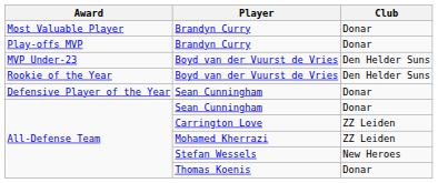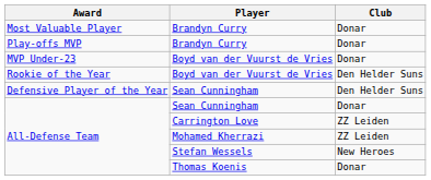MVP Under-23 / Boyd van der Vuurst de Vries | Club: Den Helder Suns -> Donar
Defensive Player of the Year / Sean Cunningham | Club: Donar -> Den Helder Suns
